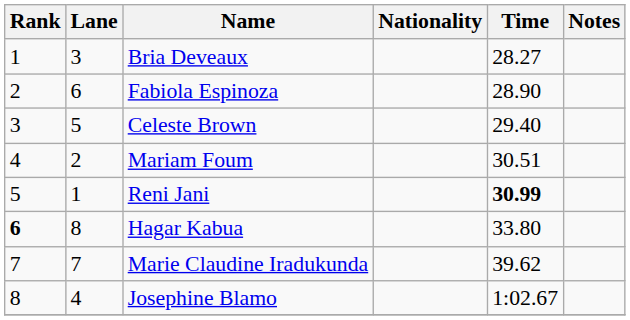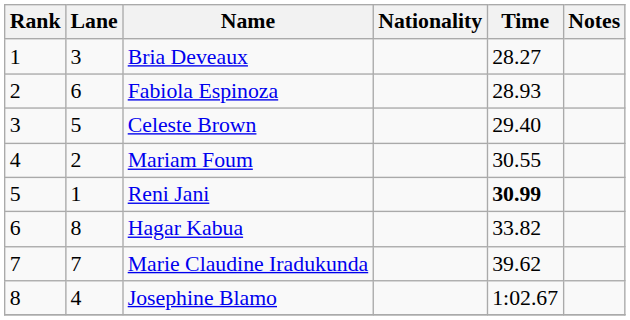Fabiola Espinoza | Time: 28.90 -> 28.93
Mariam Foum | Time: 30.51 -> 30.55
Hagar Kabua | Rank: bold -> normal
Hagar Kabua | Time: 33.80 -> 33.82
